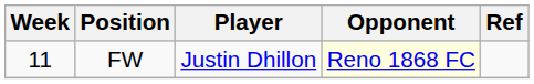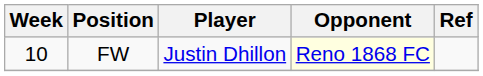FW | Week: 11 -> 10
